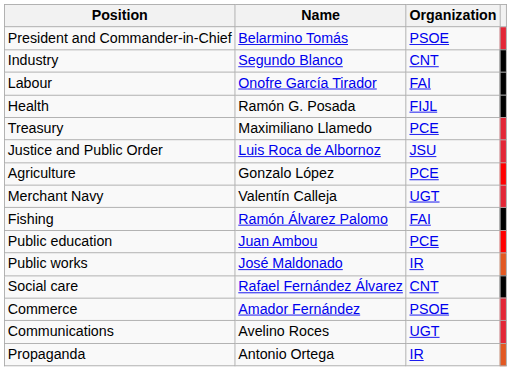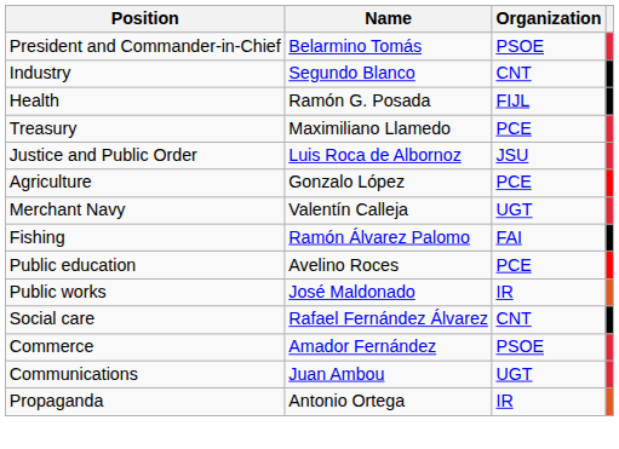- row: Labour | Onofre García Tirador | FAI
Public education | Name: Juan Ambou -> Avelino Roces
Communications | Name: Avelino Roces -> Juan Ambou
